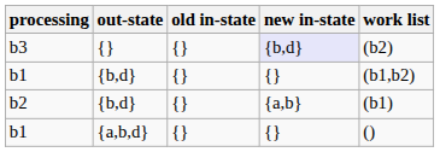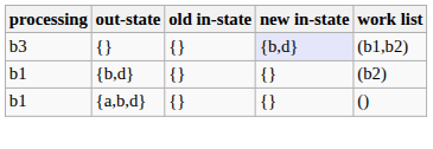b3 | work list: (b2) -> (b1,b2)
b1 / {b,d} | work list: (b1,b2) -> (b2)
- row: b2 | {b,d} | {} | {a,b} | (b1)
